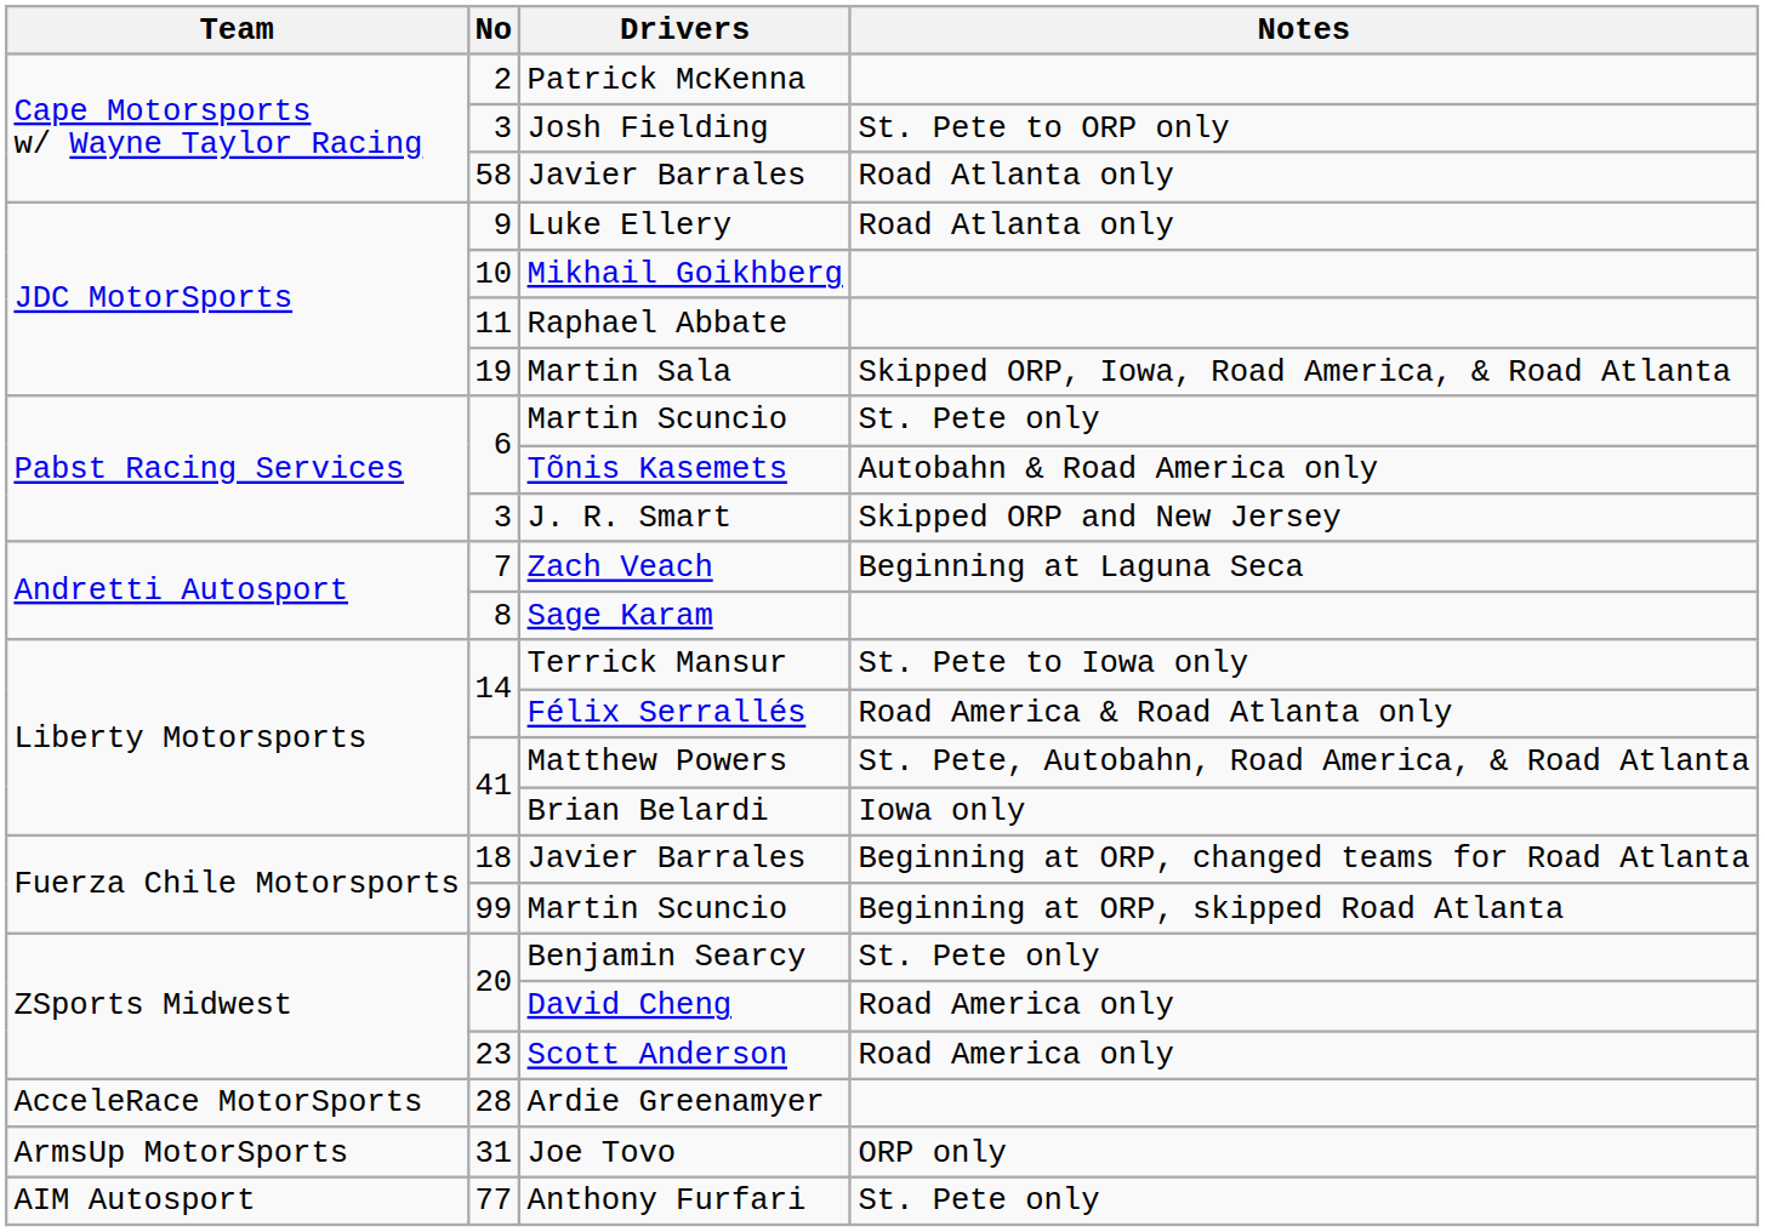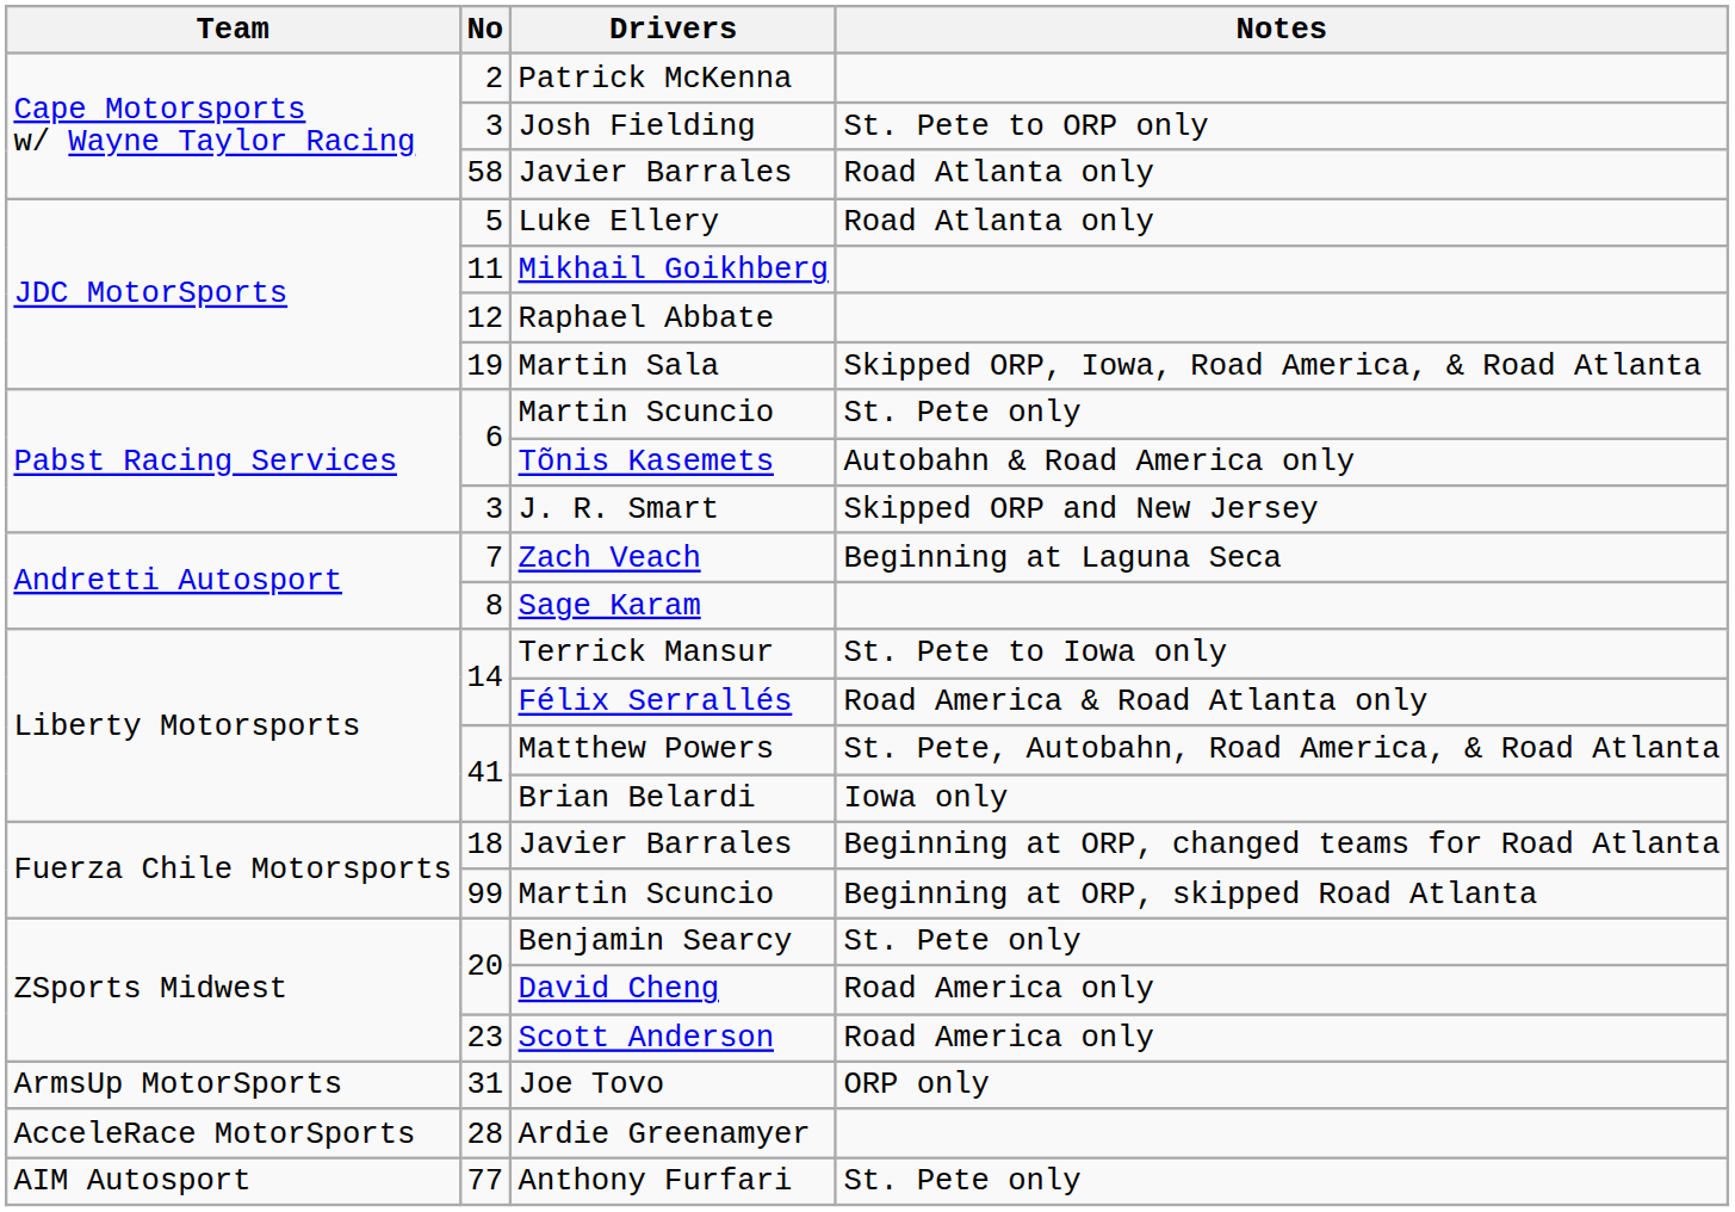Luke Ellery | No: 9 -> 5
Mikhail Goikhberg | No: 10 -> 11
Raphael Abbate | No: 11 -> 12
rows swapped: Ardie Greenamyer <-> Joe Tovo
